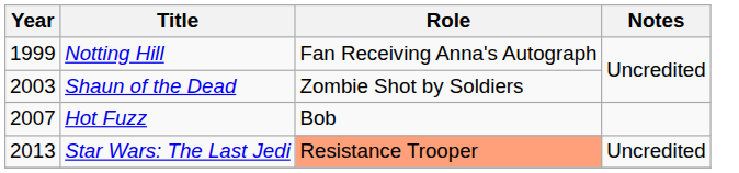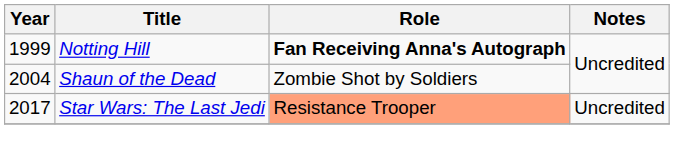Notting Hill | Role: normal -> bold
Shaun of the Dead | Year: 2003 -> 2004
- row: 2007 | Hot Fuzz | Bob
Star Wars: The Last Jedi | Year: 2013 -> 2017
